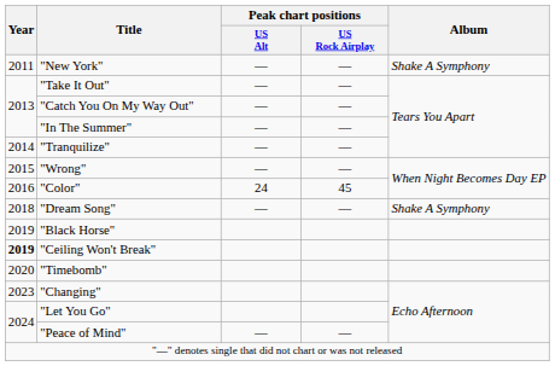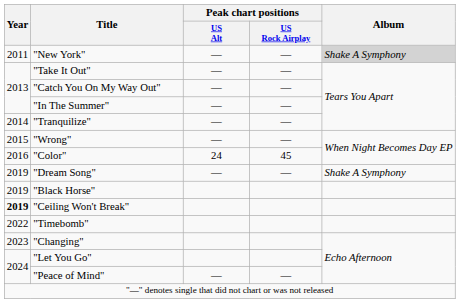"New York" | Album: no background -> lightgrey background
"Dream Song" | Year: 2018 -> 2019
"Timebomb" | Year: 2020 -> 2022
